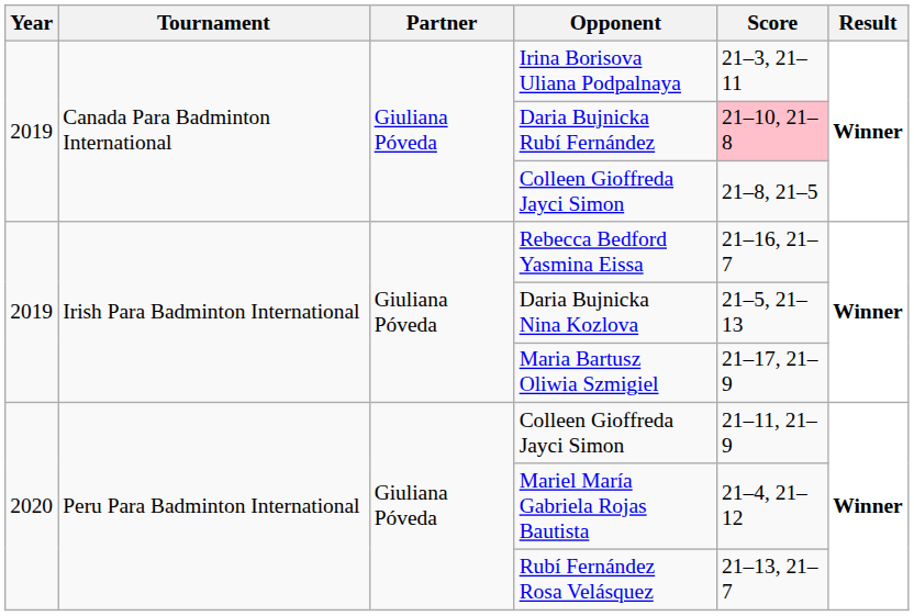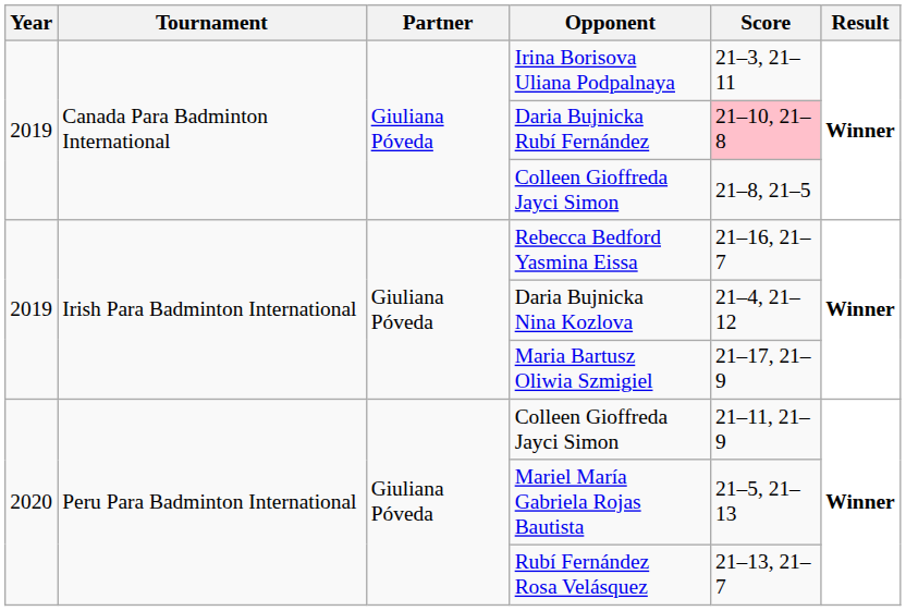Daria Bujnicka Nina Kozlova | Score: 21–5, 21–13 -> 21–4, 21–12
Mariel María Gabriela Rojas Bautista | Score: 21–4, 21–12 -> 21–5, 21–13
